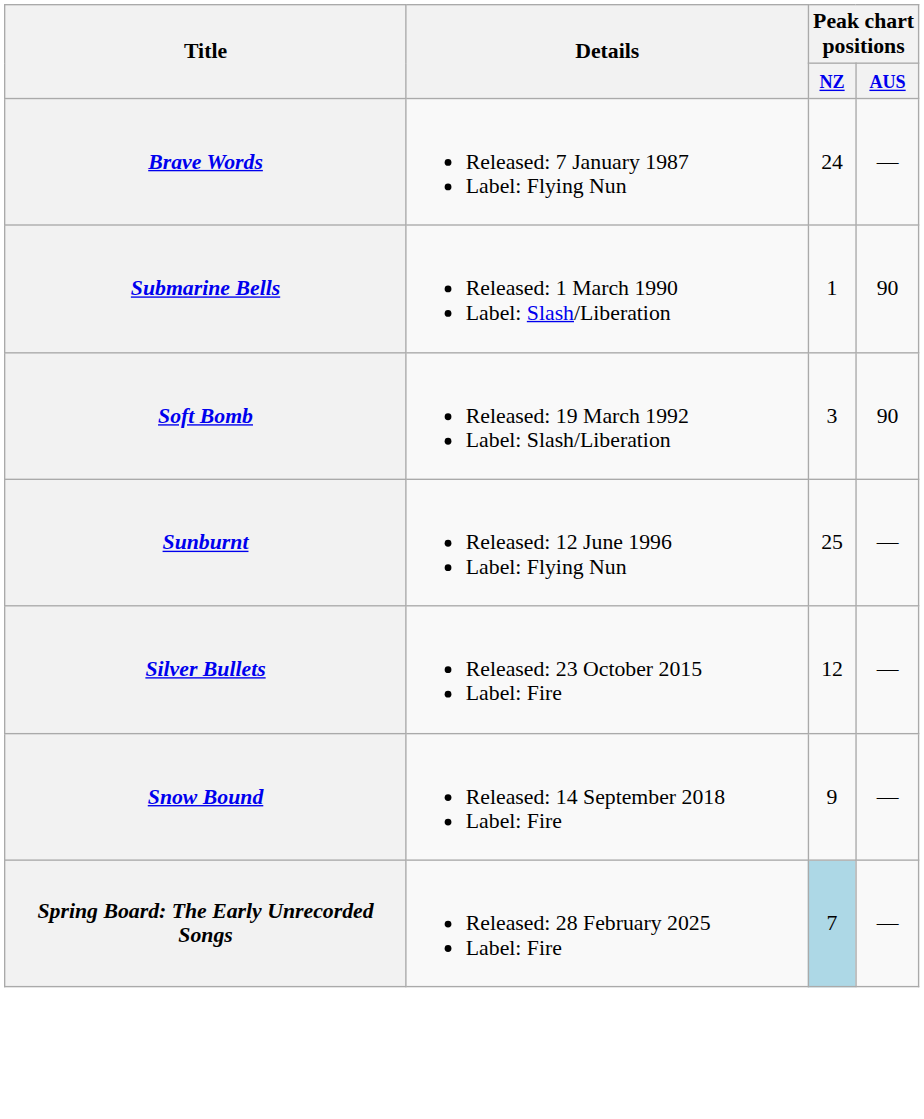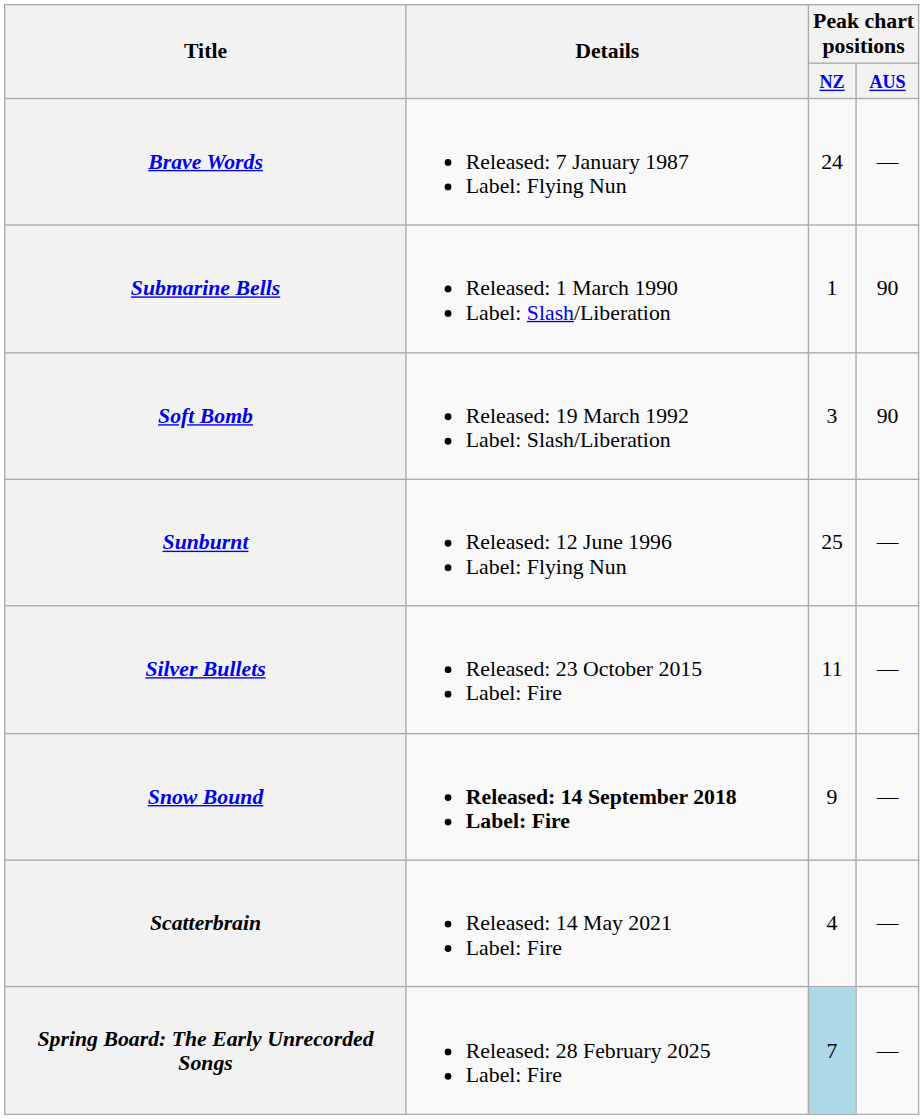Silver Bullets | Peak chart positions / NZ: 12 -> 11
Snow Bound | Details: normal -> bold
+ row: Scatterbrain | Released: 14 May 2021 Label: Fire | 4 | —
